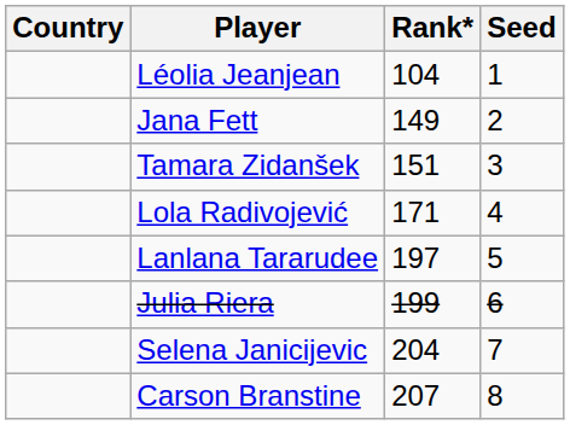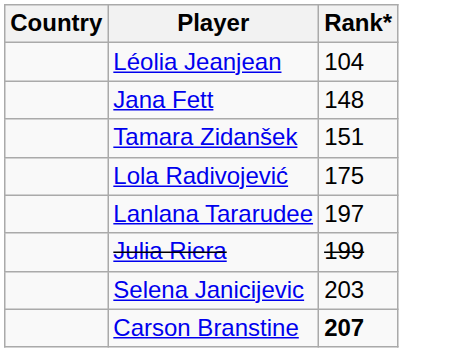- column: Seed | 1 | 2 | 3 | 4 | 5 | 6 | 7 | 8
Jana Fett | Rank*: 149 -> 148
Lola Radivojević | Rank*: 171 -> 175
Selena Janicijevic | Rank*: 204 -> 203
Carson Branstine | Rank*: normal -> bold
